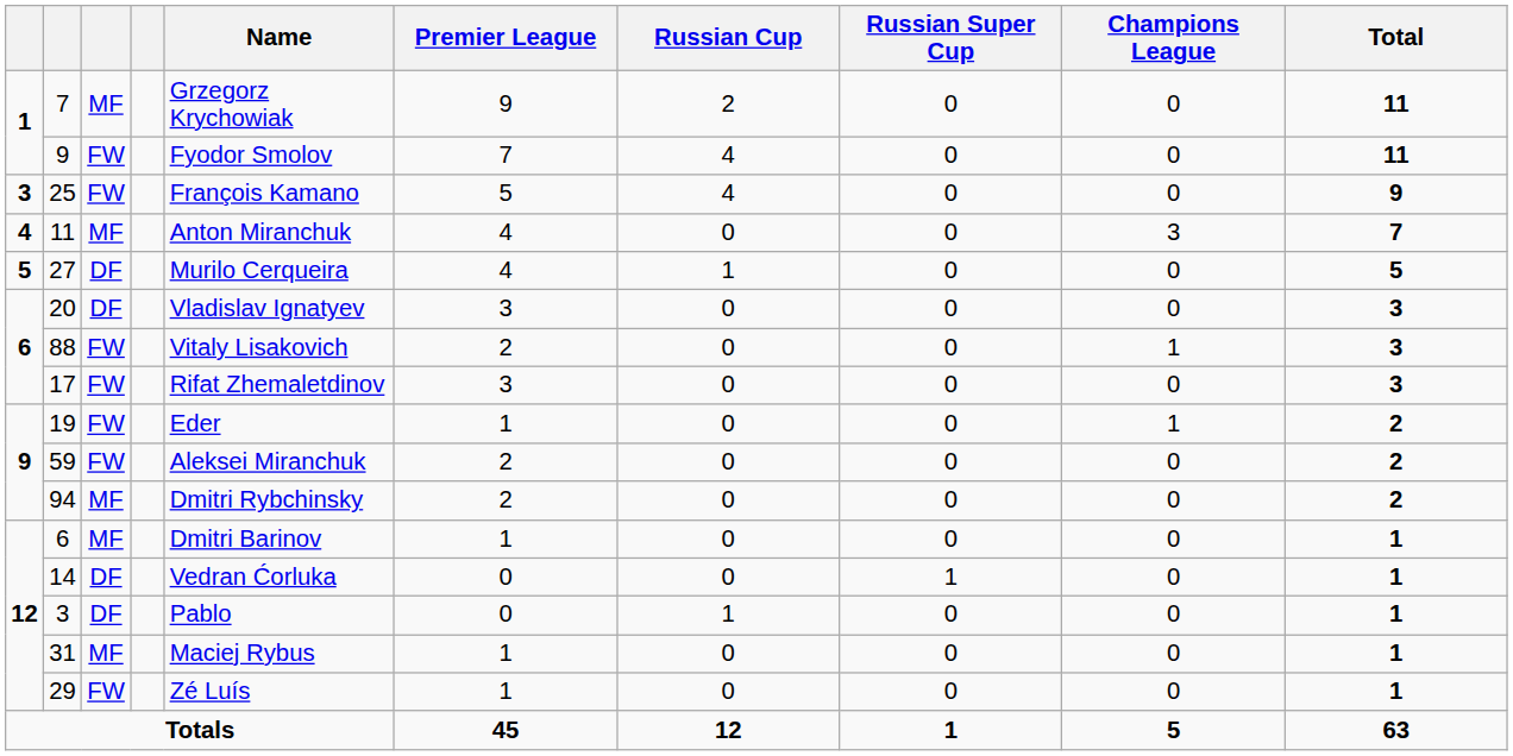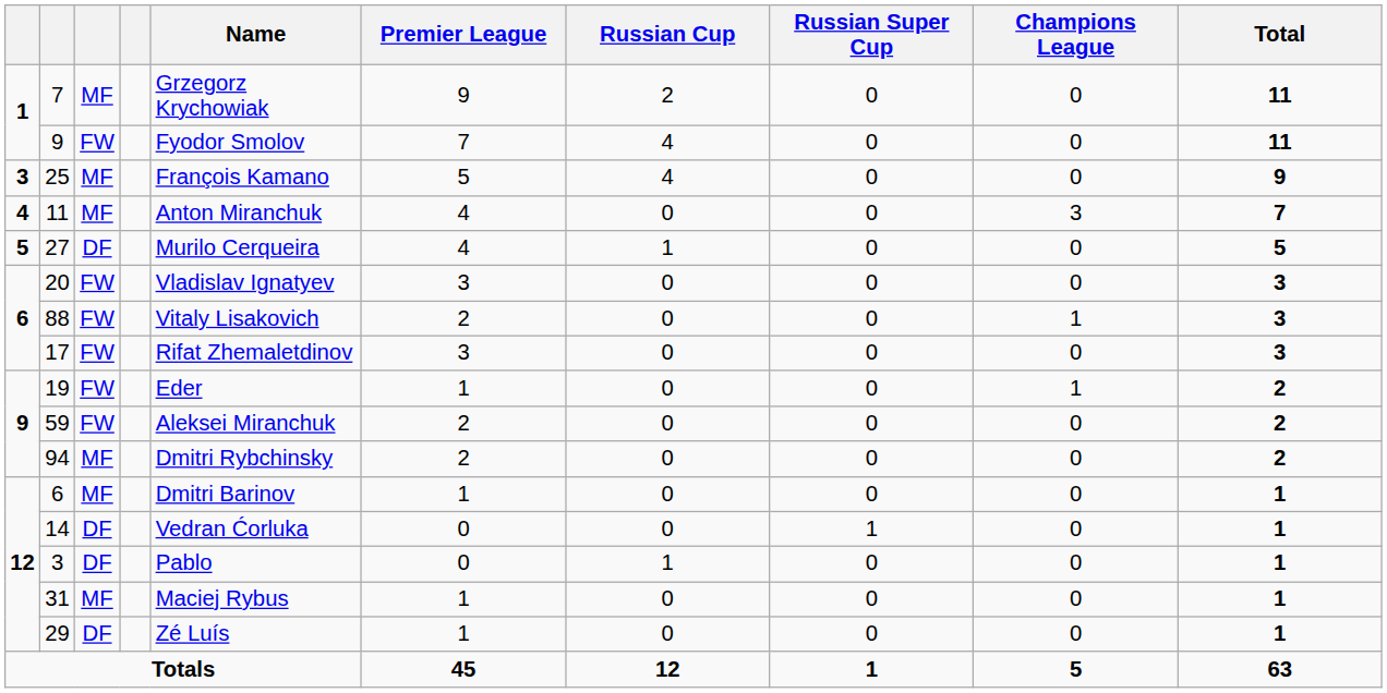25 | column 3: FW -> MF
20 | column 3: DF -> FW
29 | column 3: FW -> DF
